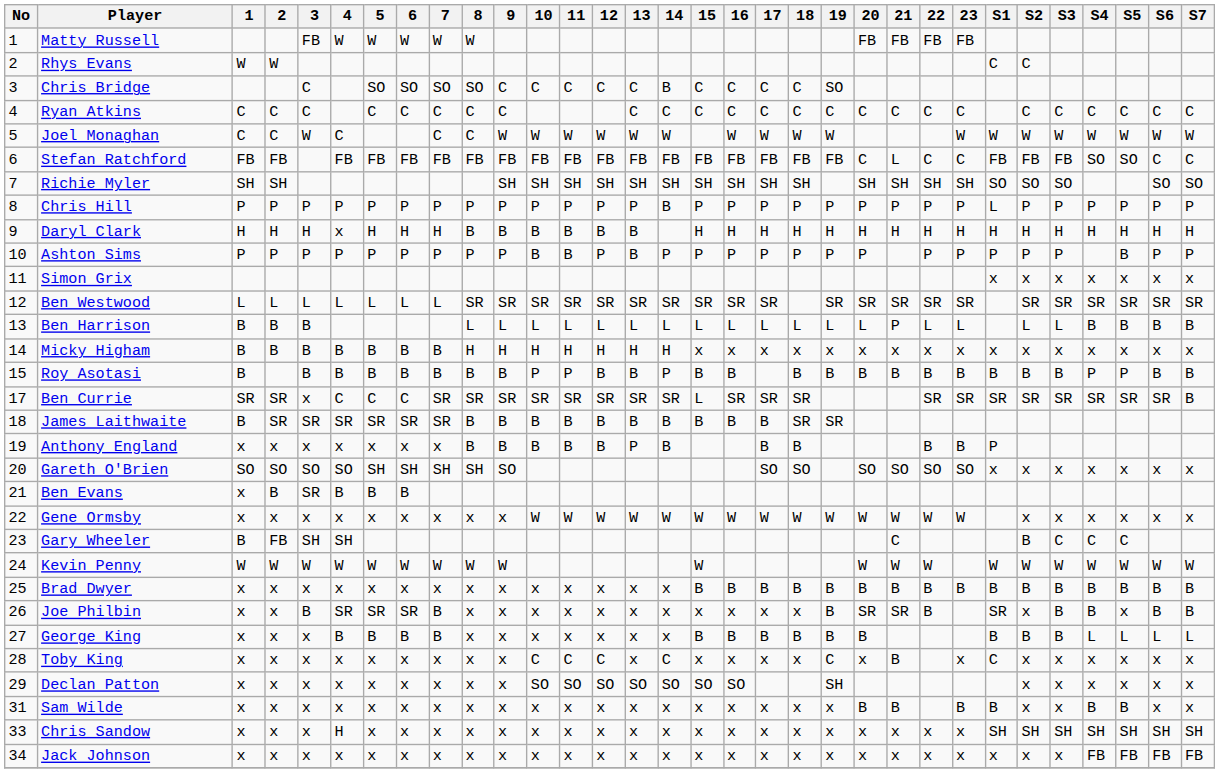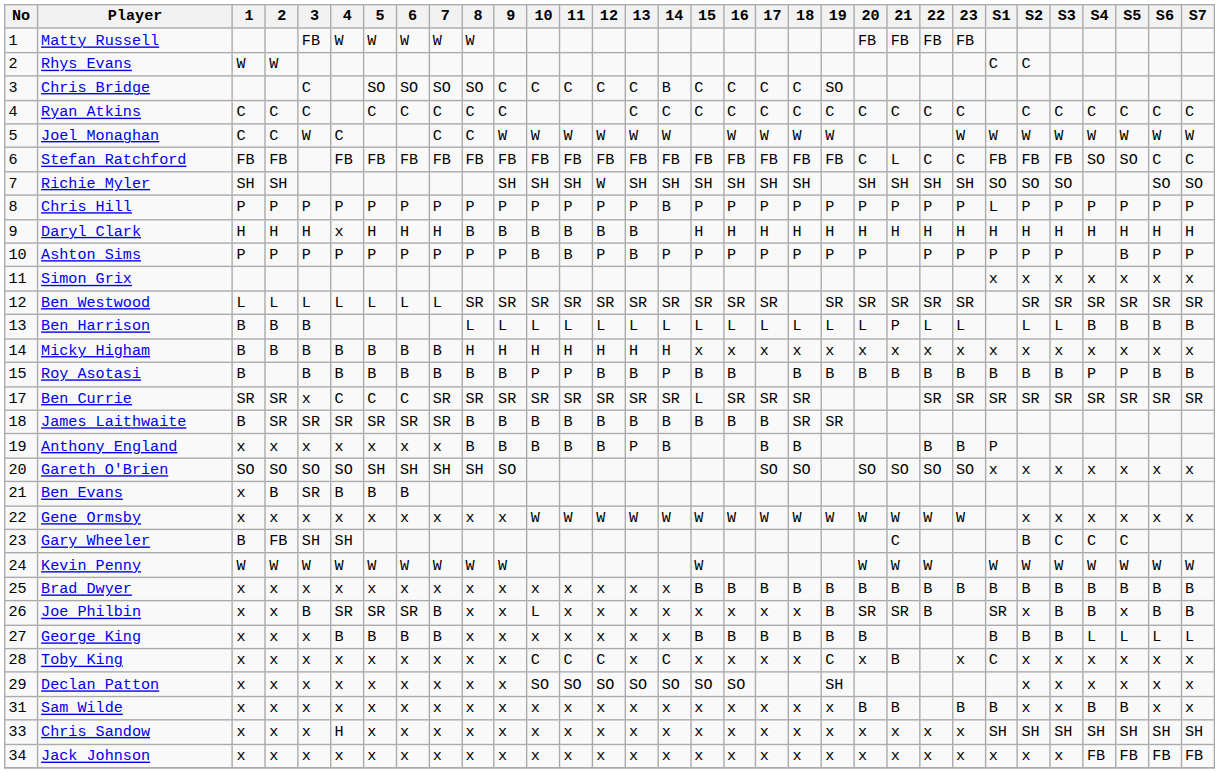Richie Myler | 12: SH -> W
Ben Currie | S7: B -> SR
Joe Philbin | 10: x -> L
